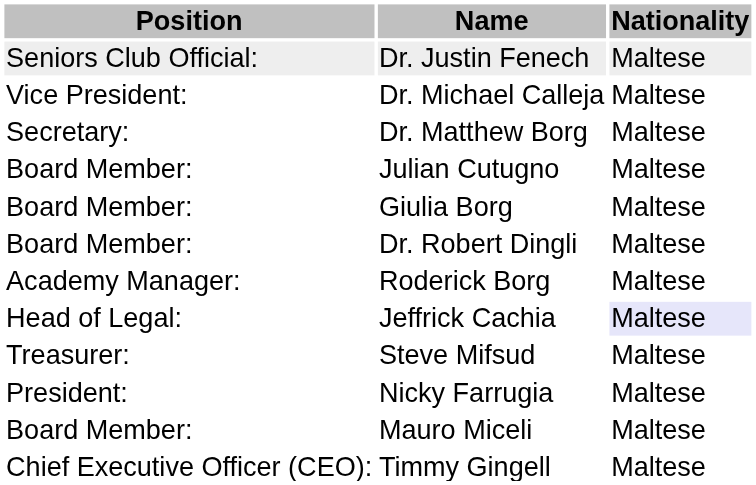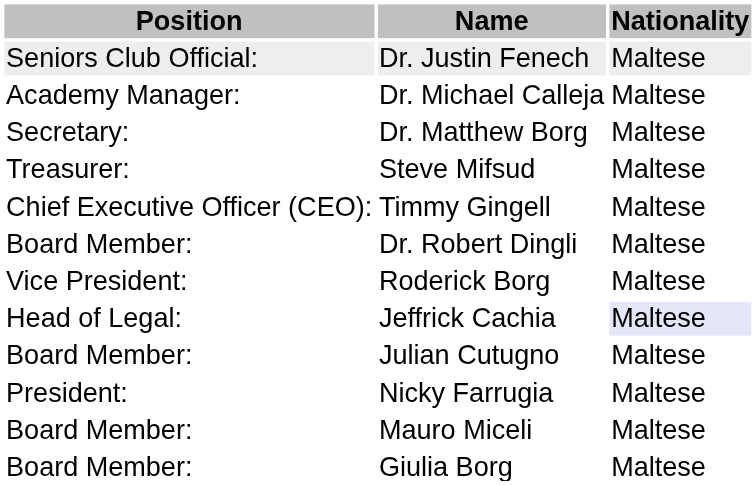Dr. Michael Calleja | Position: Vice President: -> Academy Manager:
rows swapped: Steve Mifsud <-> Julian Cutugno
rows swapped: Timmy Gingell <-> Giulia Borg
Roderick Borg | Position: Academy Manager: -> Vice President:
